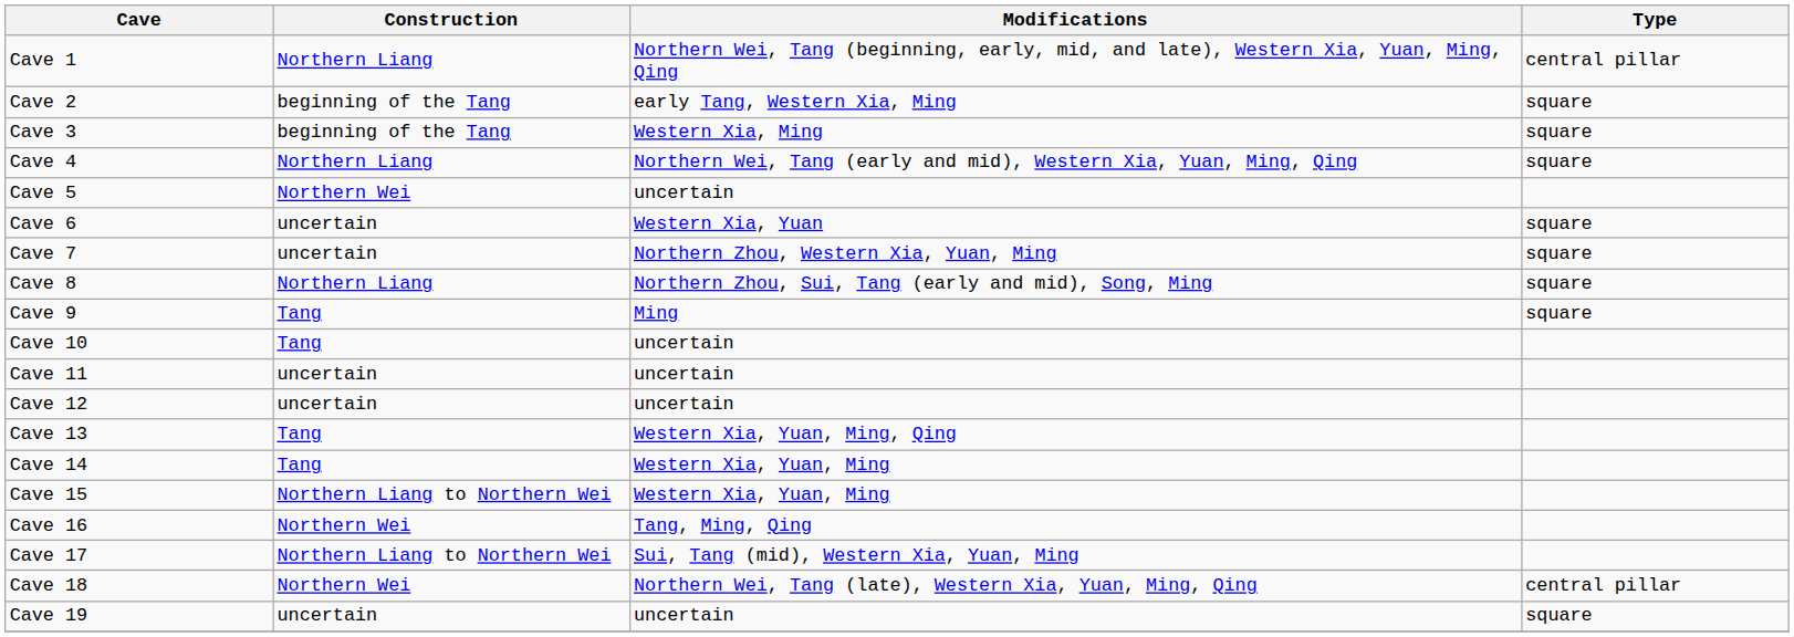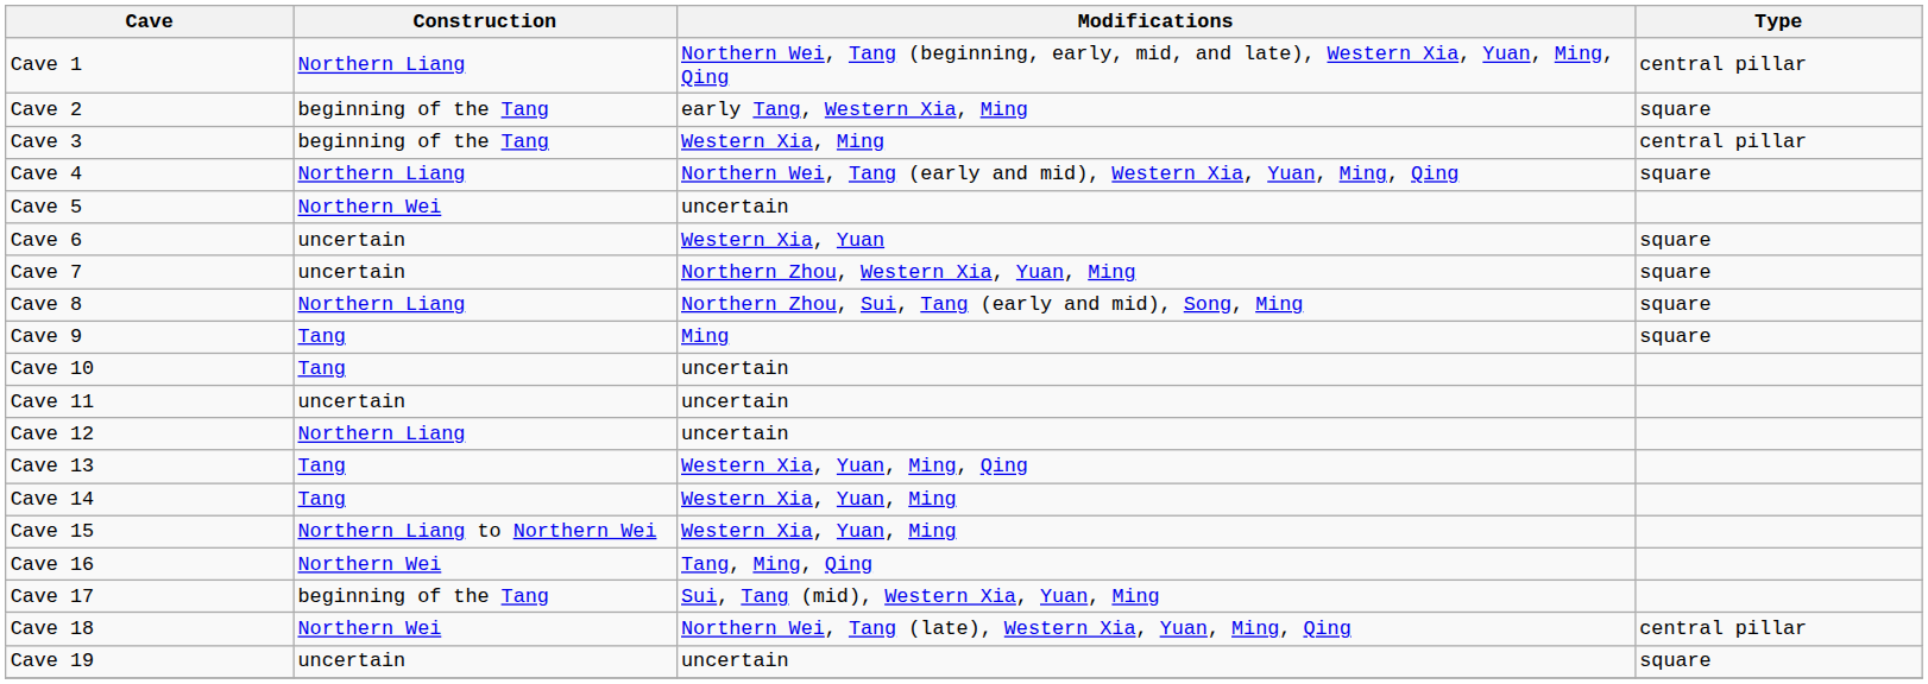Cave 3 | Type: square -> central pillar
Cave 12 | Construction: uncertain -> Northern Liang
Cave 17 | Construction: Northern Liang to Northern Wei -> beginning of the Tang
